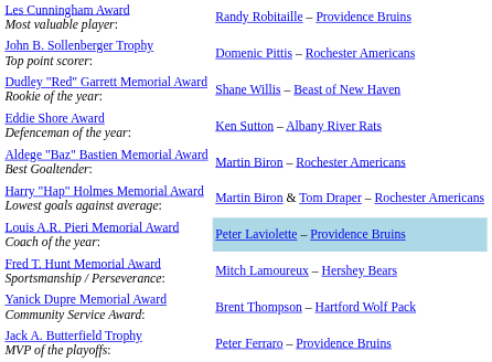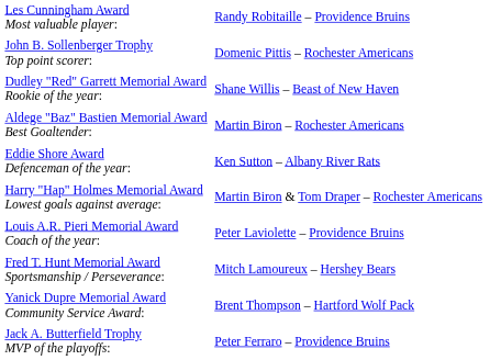rows swapped: Eddie Shore Award Defenceman of the year: <-> Aldege "Baz" Bastien Memorial Award Best Goaltender:
Louis A.R. Pieri Memorial Award Coach of the year: | column 2: lightblue background -> no background
